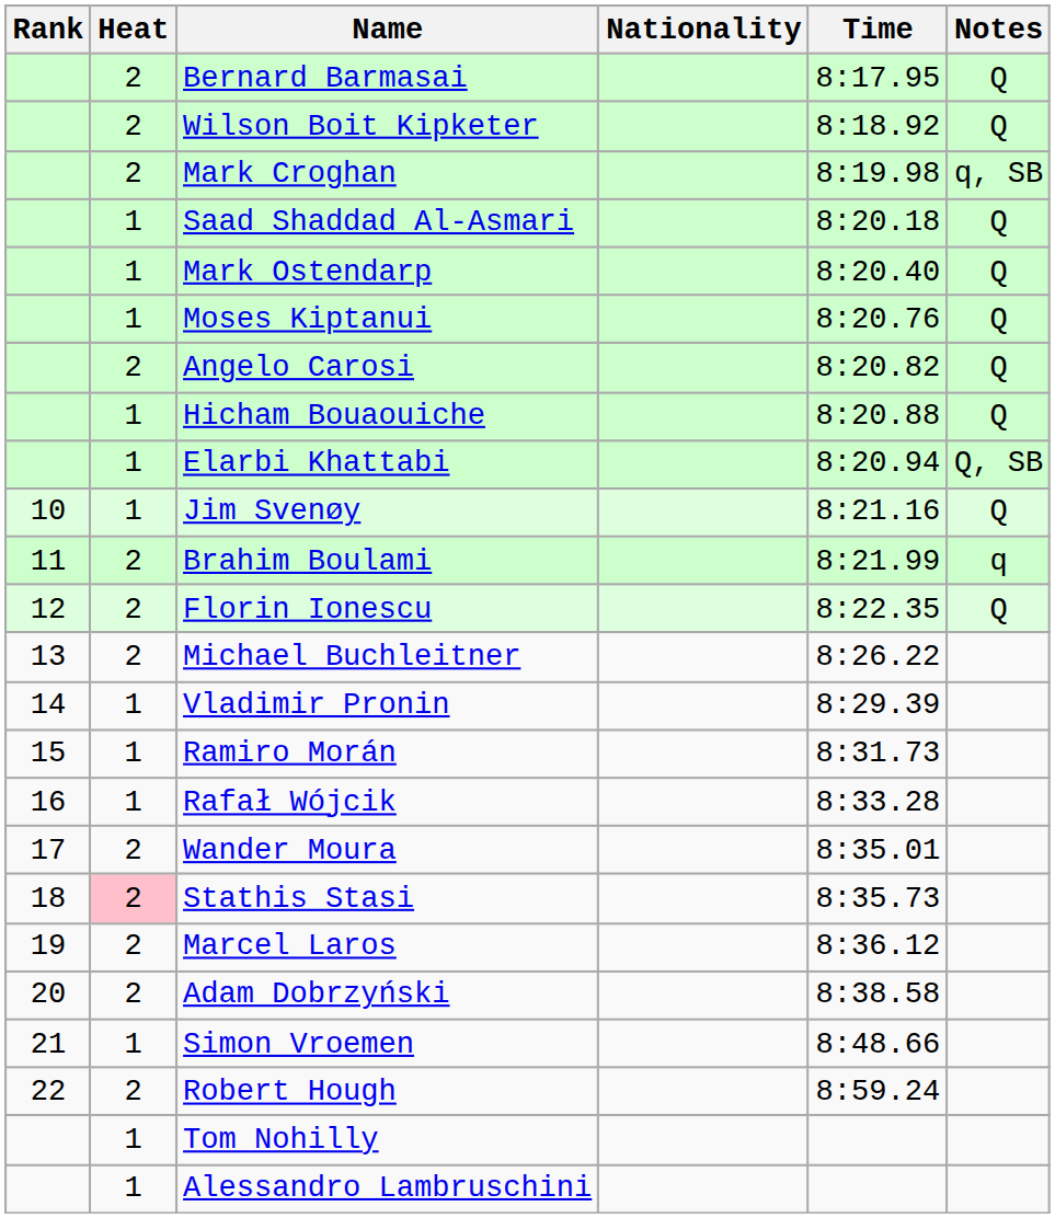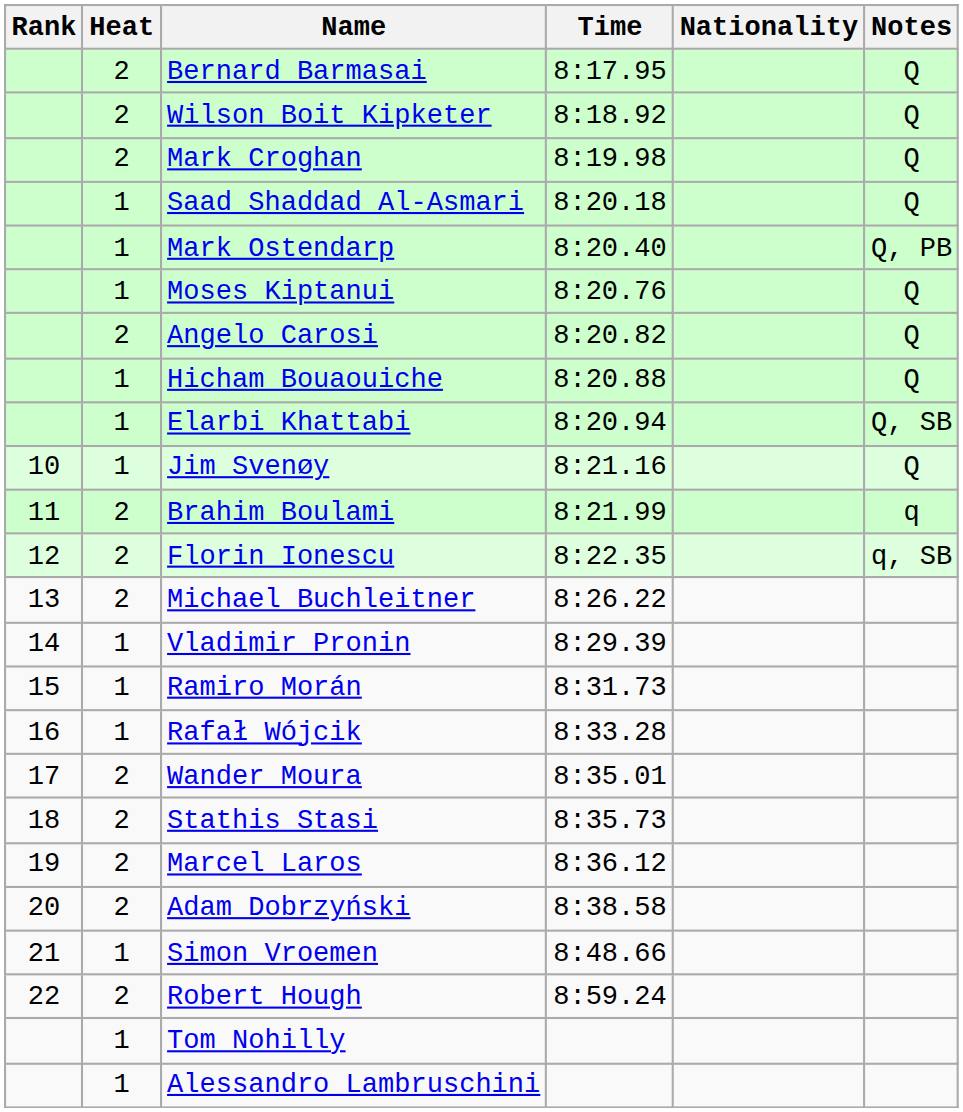columns swapped: Nationality <-> Time
Mark Croghan | Notes: q, SB -> Q
Mark Ostendarp | Notes: Q -> Q, PB
Florin Ionescu | Notes: Q -> q, SB
Stathis Stasi | Heat: pink background -> no background
